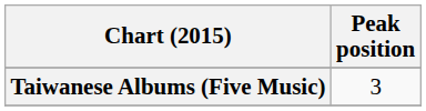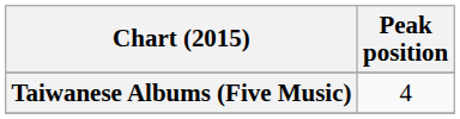Taiwanese Albums (Five Music) | Peak position: 3 -> 4
